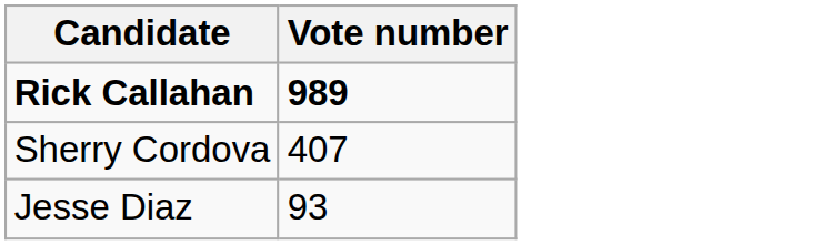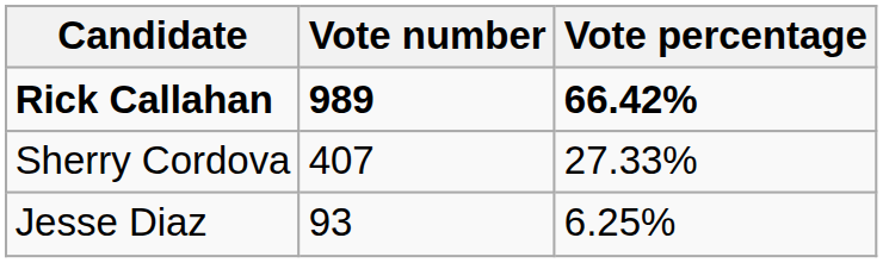+ column: Vote percentage | 66.42% | 27.33% | 6.25%
